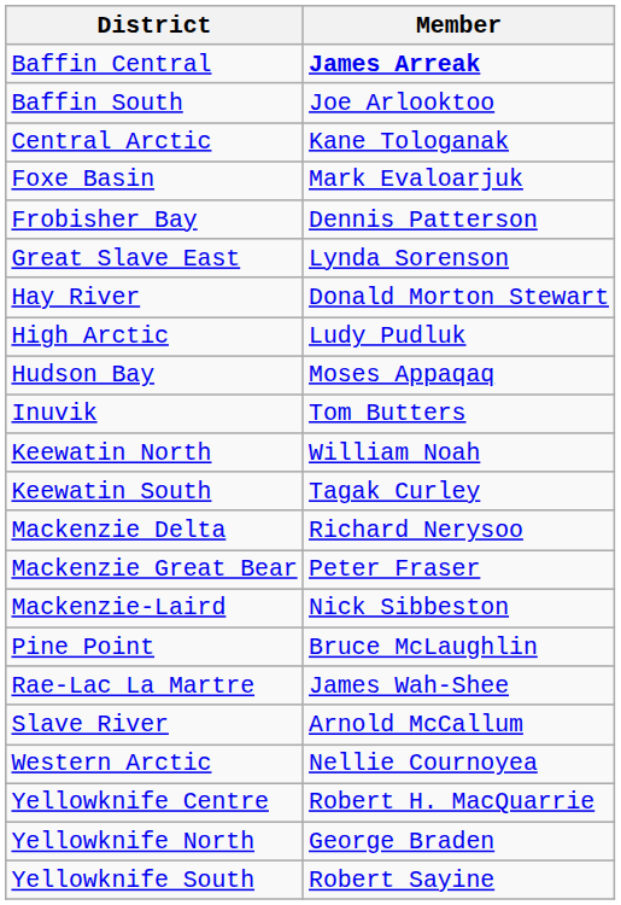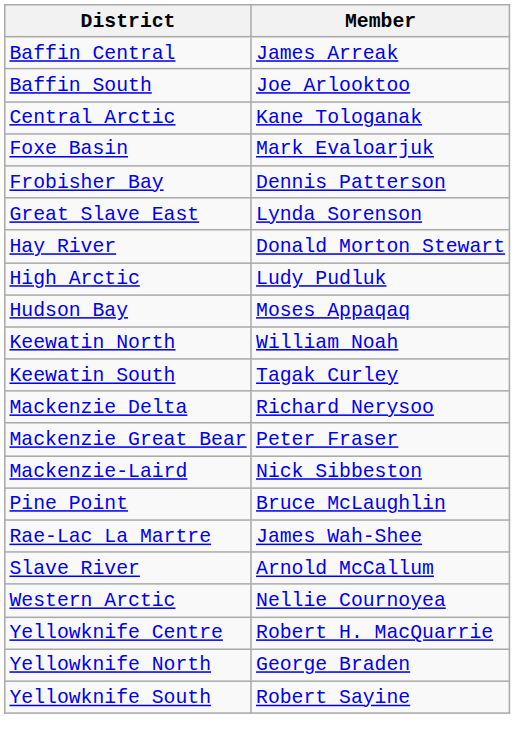Baffin Central | Member: bold -> normal
- row: Inuvik | Tom Butters
